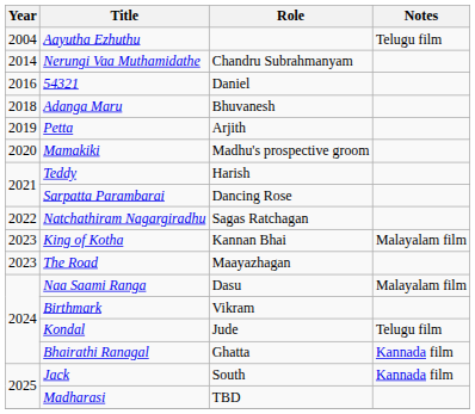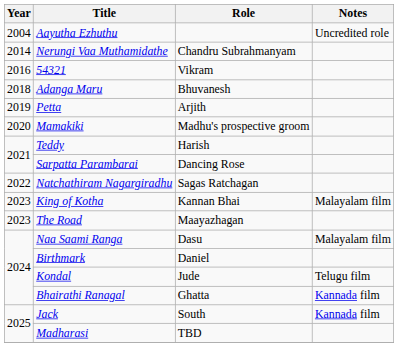Aayutha Ezhuthu | Notes: Telugu film -> Uncredited role
54321 | Role: Daniel -> Vikram
Birthmark | Role: Vikram -> Daniel
